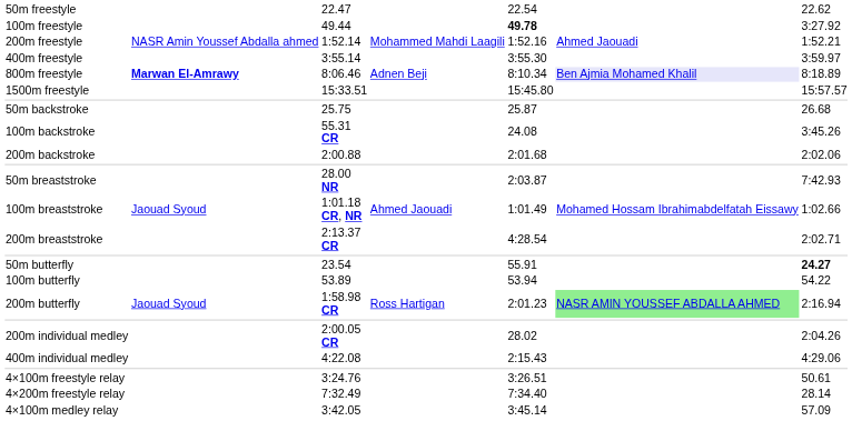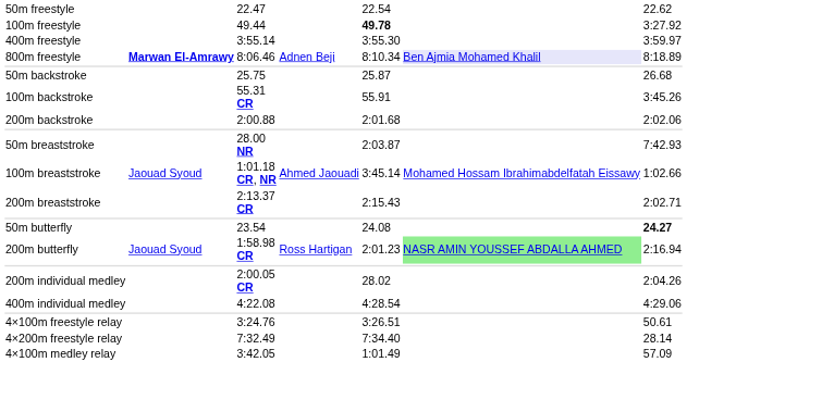- row: 200m freestyle | NASR Amin Youssef Abdalla ahmed | 1:52.14 | Mohammed Mahdi Laagili | 1:52.16 | Ahmed Jaouadi | 1:52.21
- row: 1500m freestyle | 15:33.51 | 15:45.80 | 15:57.57
100m backstroke | column 5: 24.08 -> 55.91
100m breaststroke | column 5: 1:01.49 -> 3:45.14
200m breaststroke | column 5: 4:28.54 -> 2:15.43
50m butterfly | column 5: 55.91 -> 24.08
- row: 100m butterfly | 53.89 | 53.94 | 54.22
400m individual medley | column 5: 2:15.43 -> 4:28.54
4×100m medley relay | column 5: 3:45.14 -> 1:01.49
